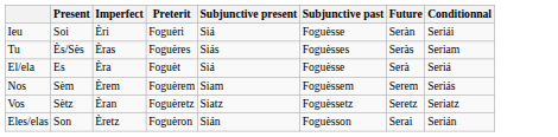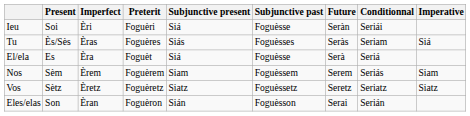+ column: Imperative | Siá | Siam | Siatz
Vos | Imperfect: Èran -> Èretz
Eles/elas | Imperfect: Èretz -> Èran
